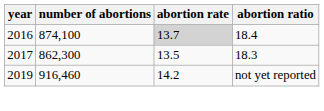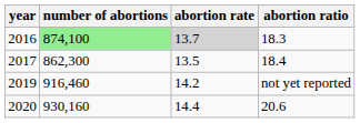2016 | number of abortions: no background -> lightgreen background
2016 | abortion ratio: 18.4 -> 18.3
2017 | abortion ratio: 18.3 -> 18.4
+ row: 2020 | 930,160 | 14.4 | 20.6
